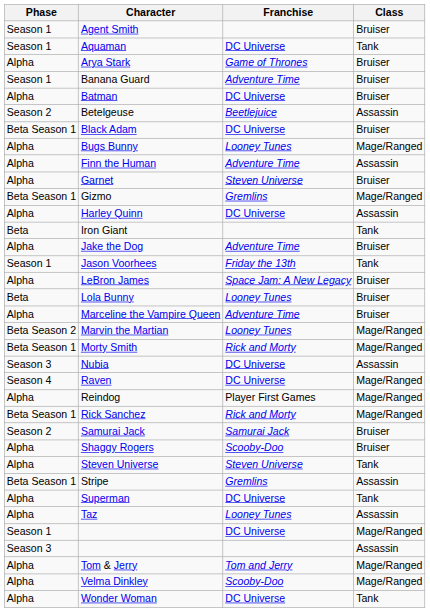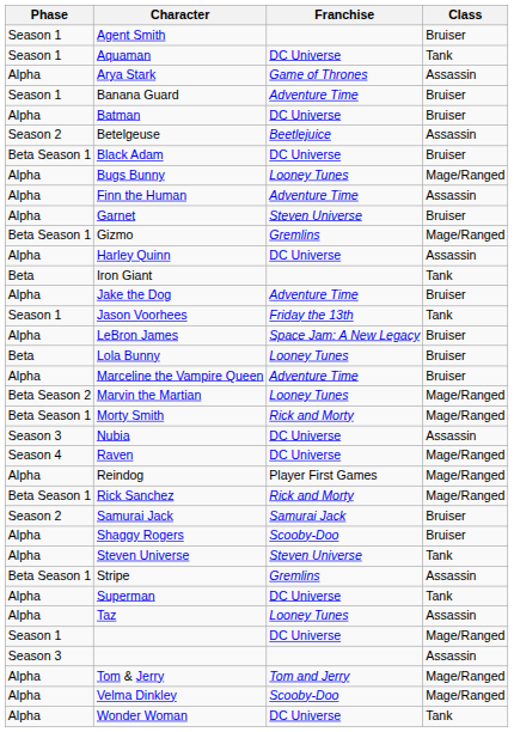Arya Stark | Class: Bruiser -> Assassin
